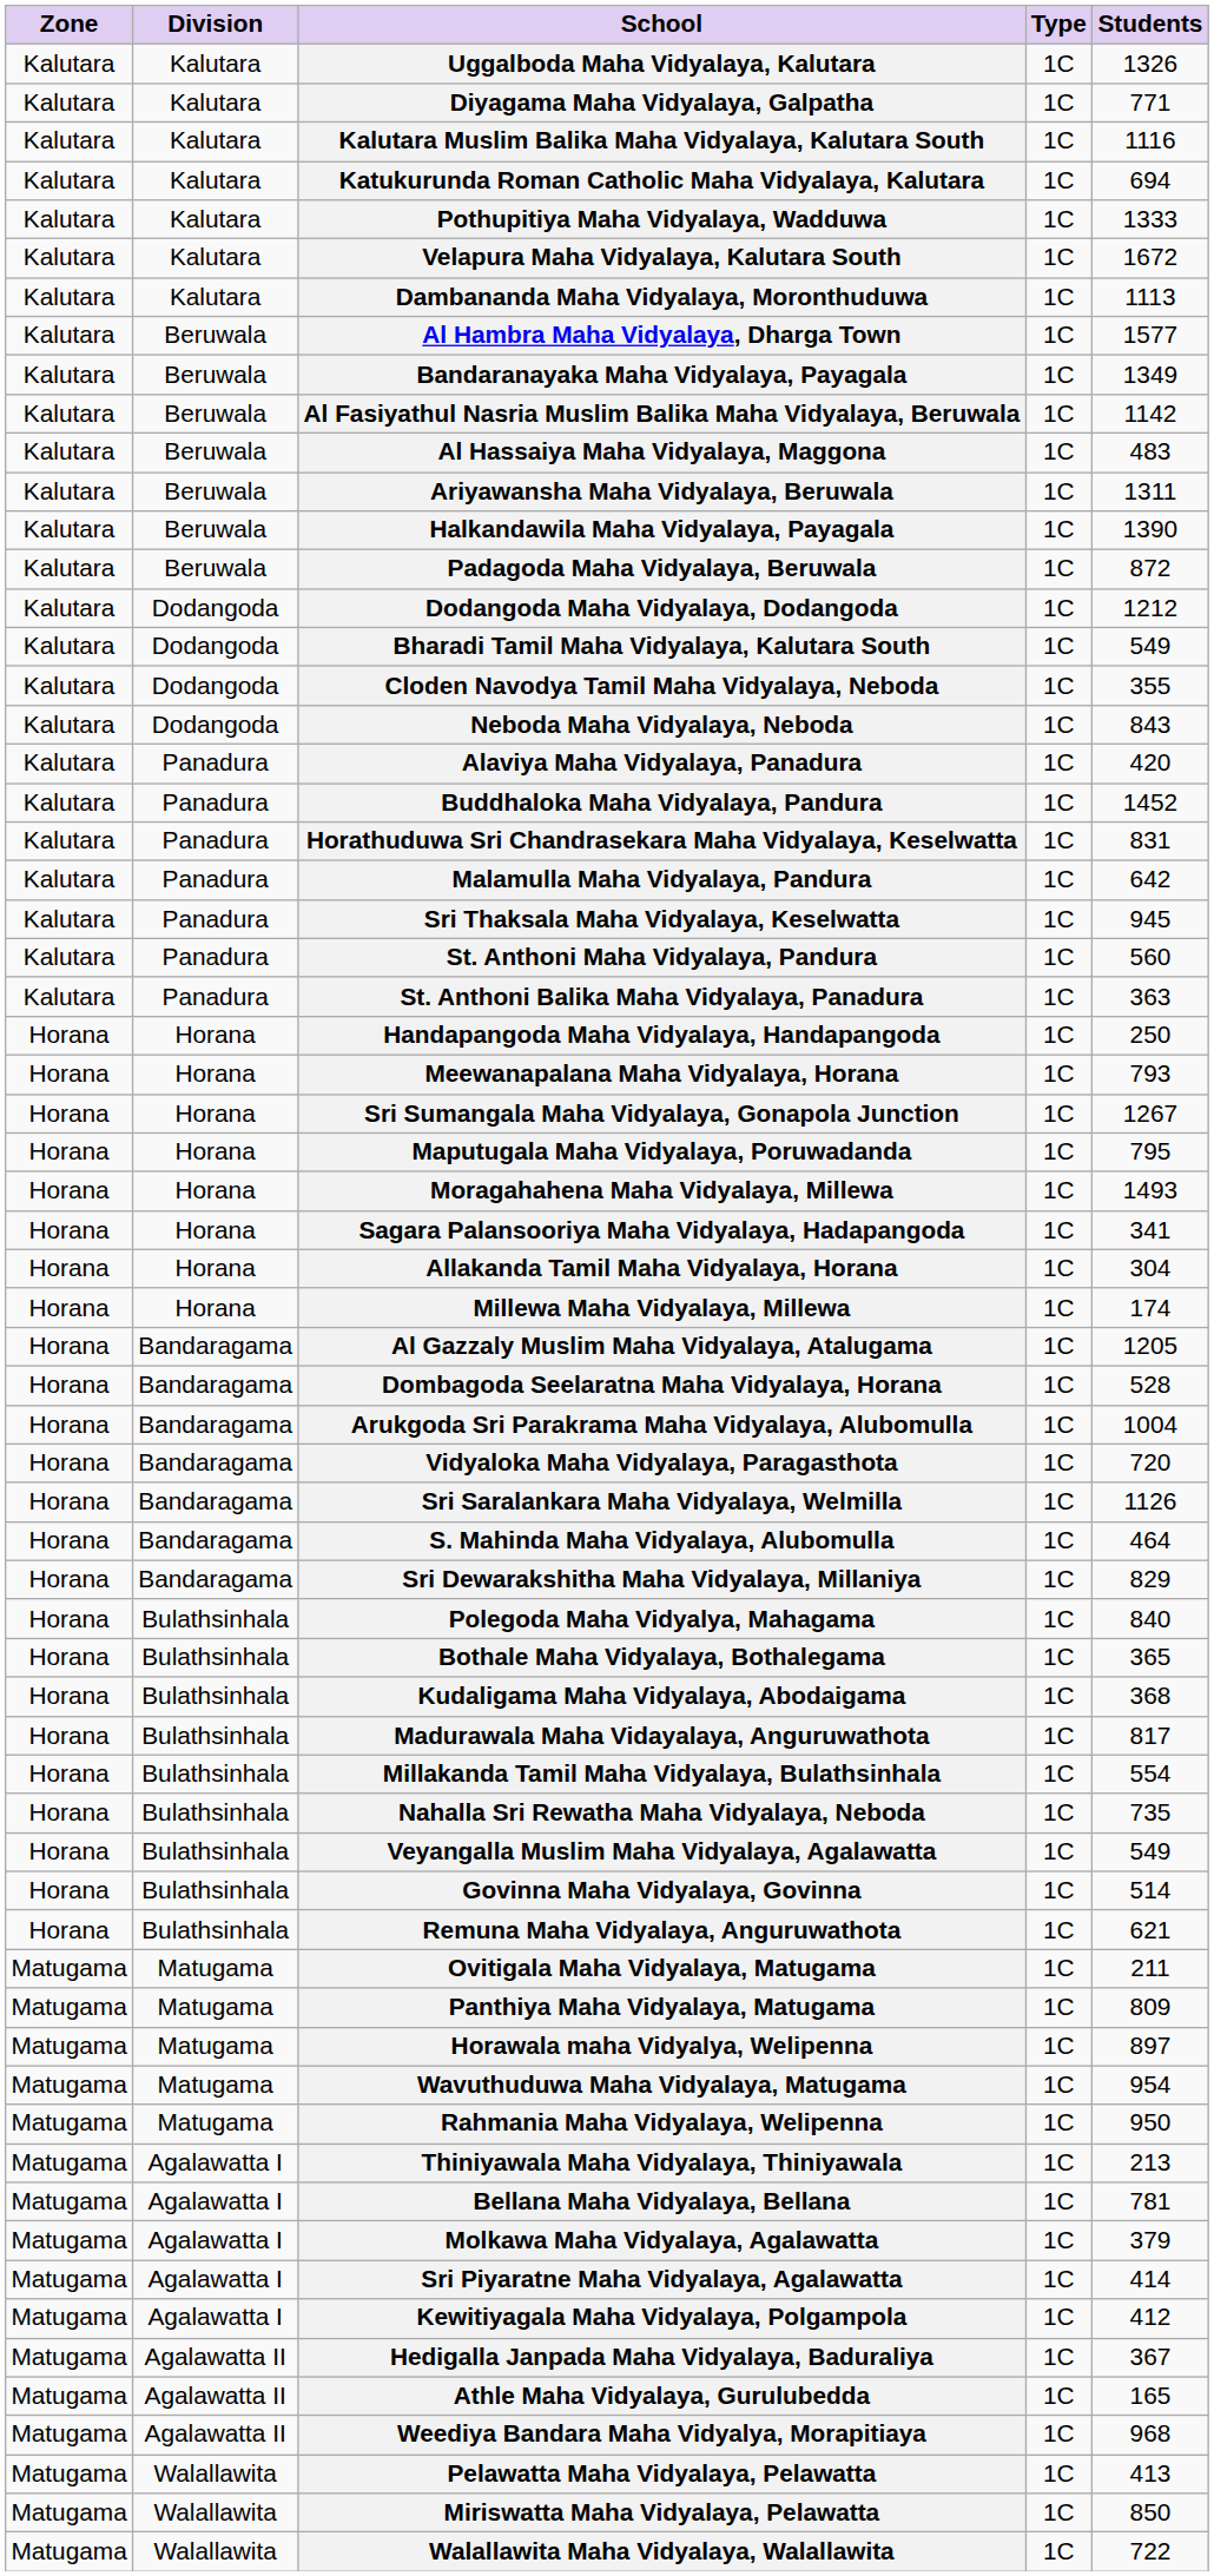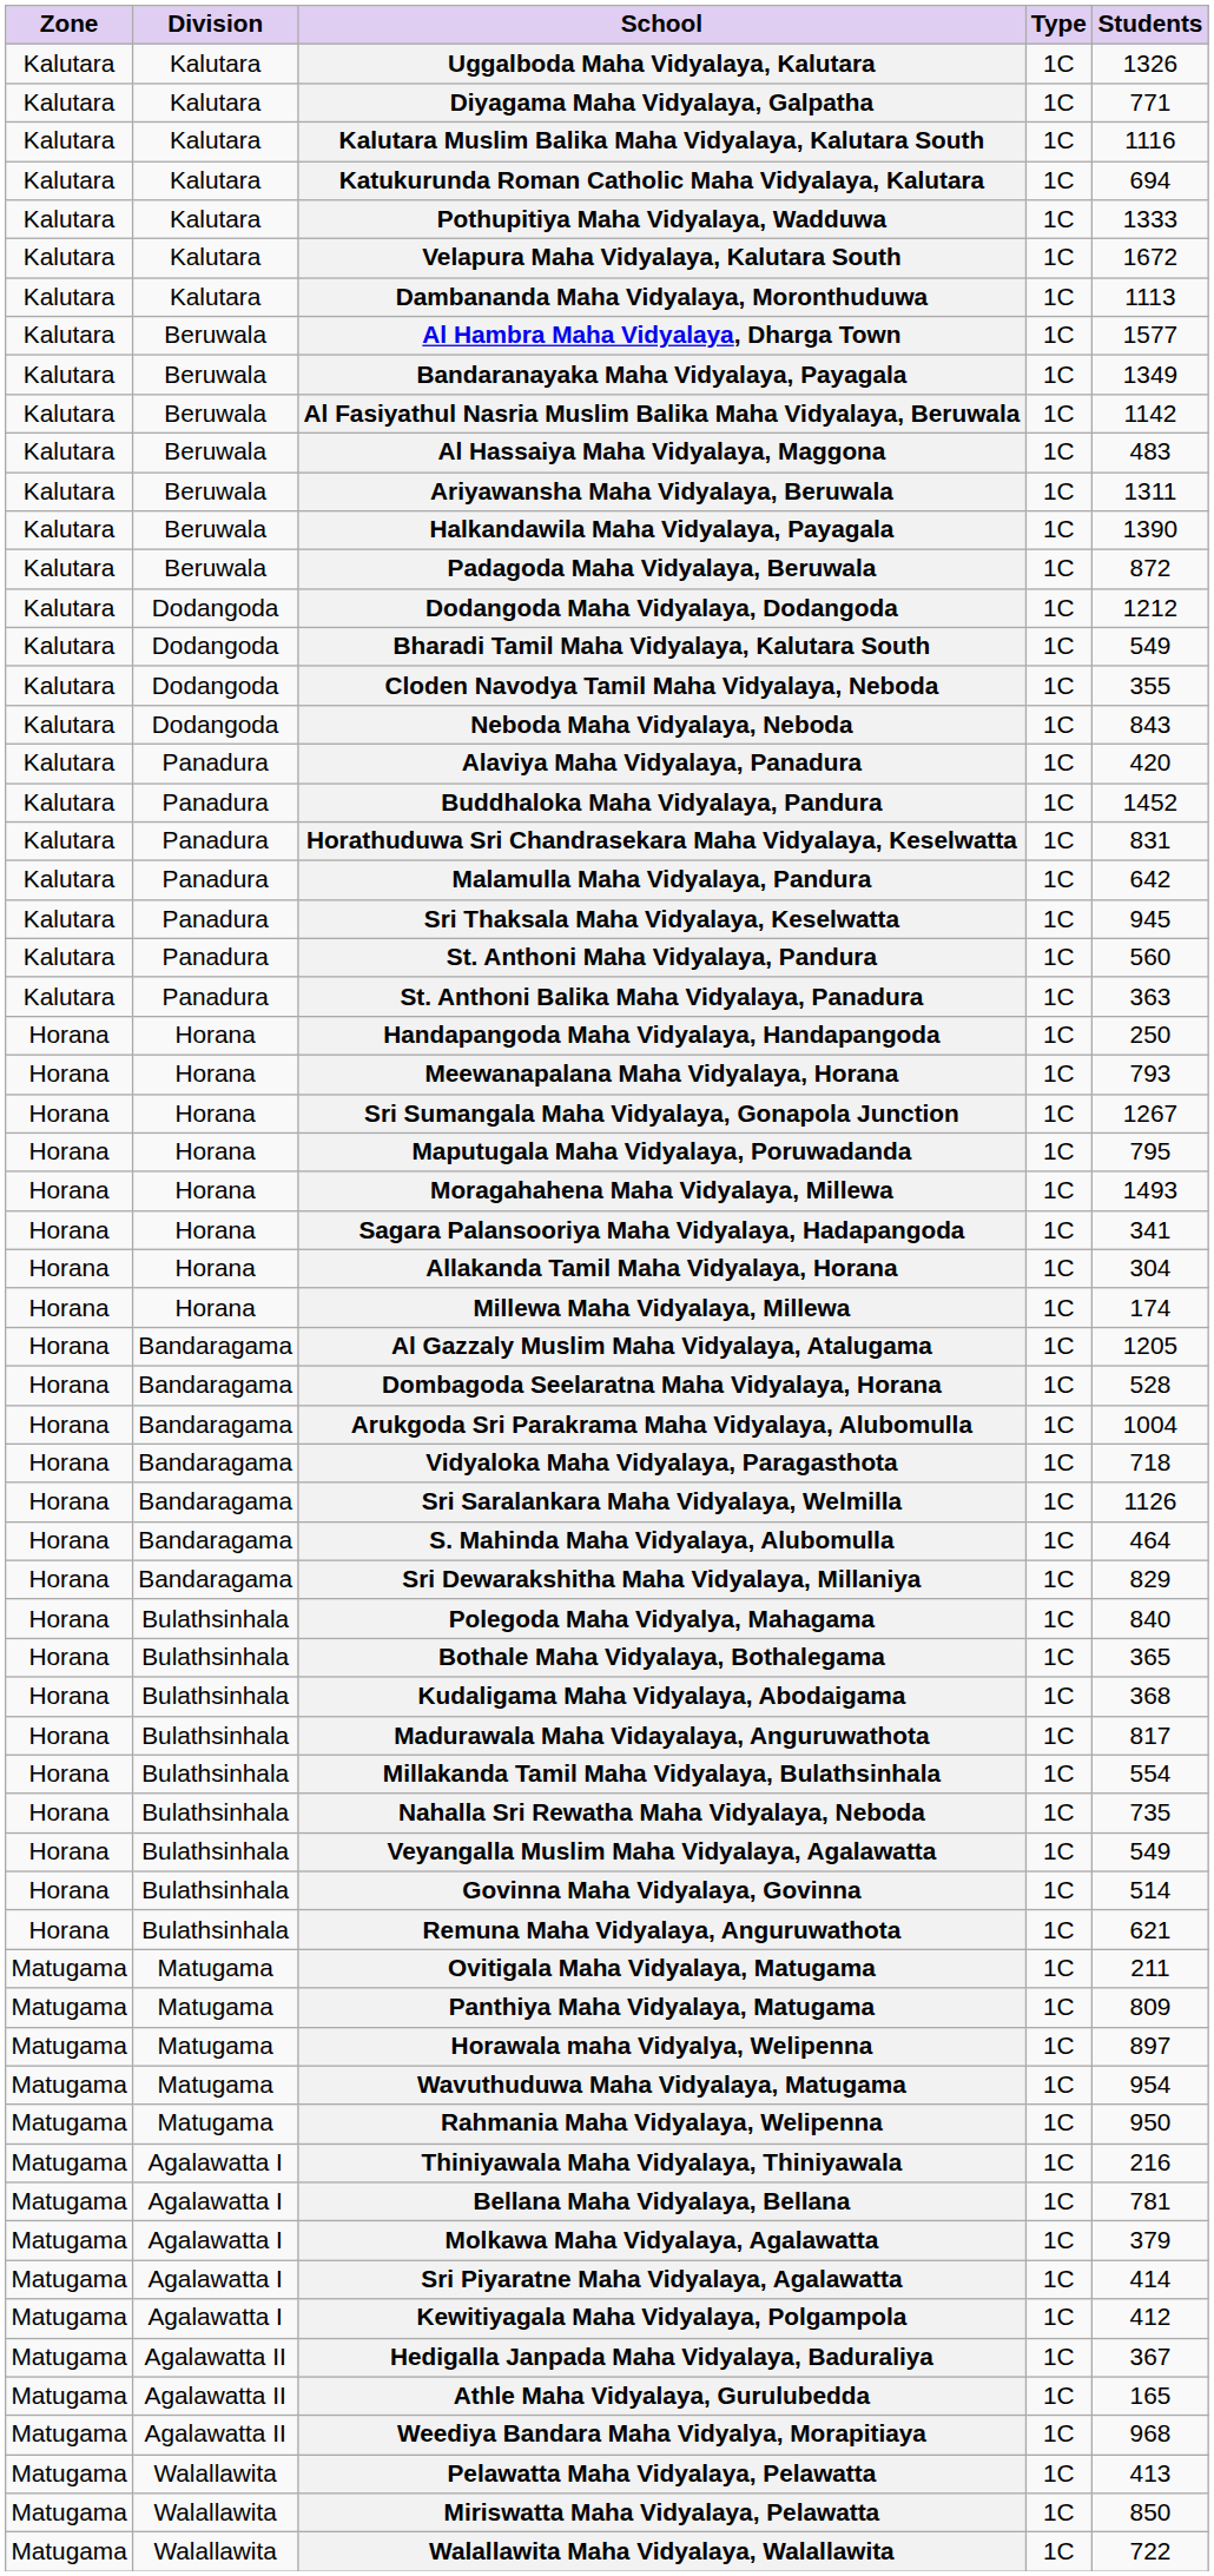Vidyaloka Maha Vidyalaya, Paragasthota | Students: 720 -> 718
Thiniyawala Maha Vidyalaya, Thiniyawala | Students: 213 -> 216
